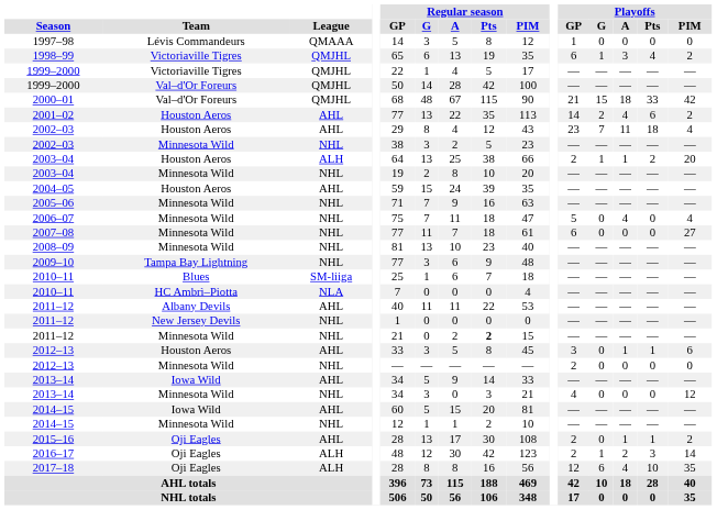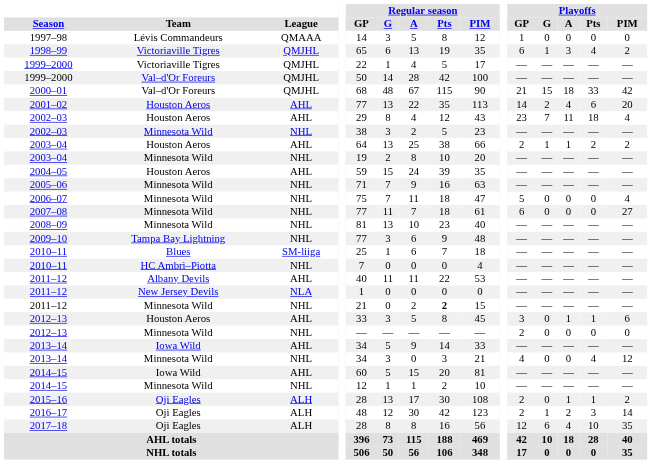2001–02 | Playoffs / PIM: 2 -> 20
2003–04 / Houston Aeros | League: ALH -> AHL
2003–04 / Houston Aeros | Playoffs / PIM: 20 -> 2
2006–07 | Playoffs / A: 4 -> 0
2010–11 / HC Ambrì–Piotta | League: NLA -> NHL
2011–12 / New Jersey Devils | League: NHL -> NLA
2013–14 / Minnesota Wild | Playoffs / Pts: 0 -> 4
2015–16 | League: AHL -> ALH
